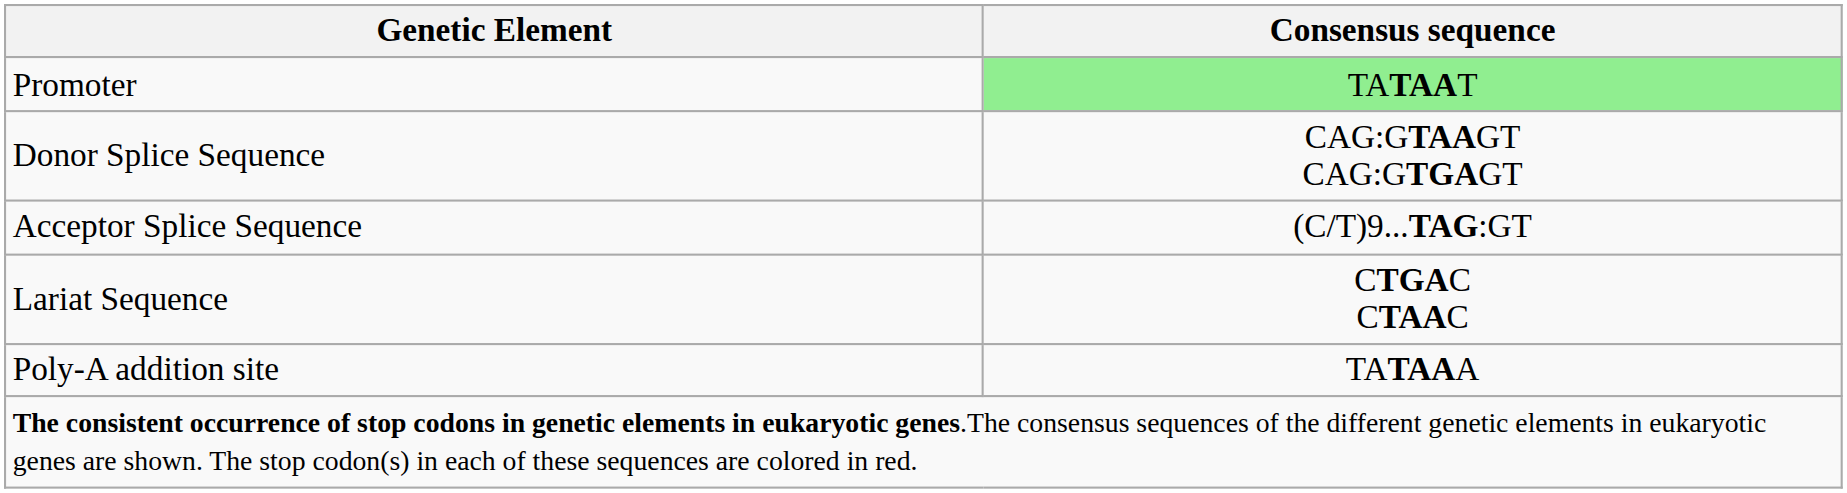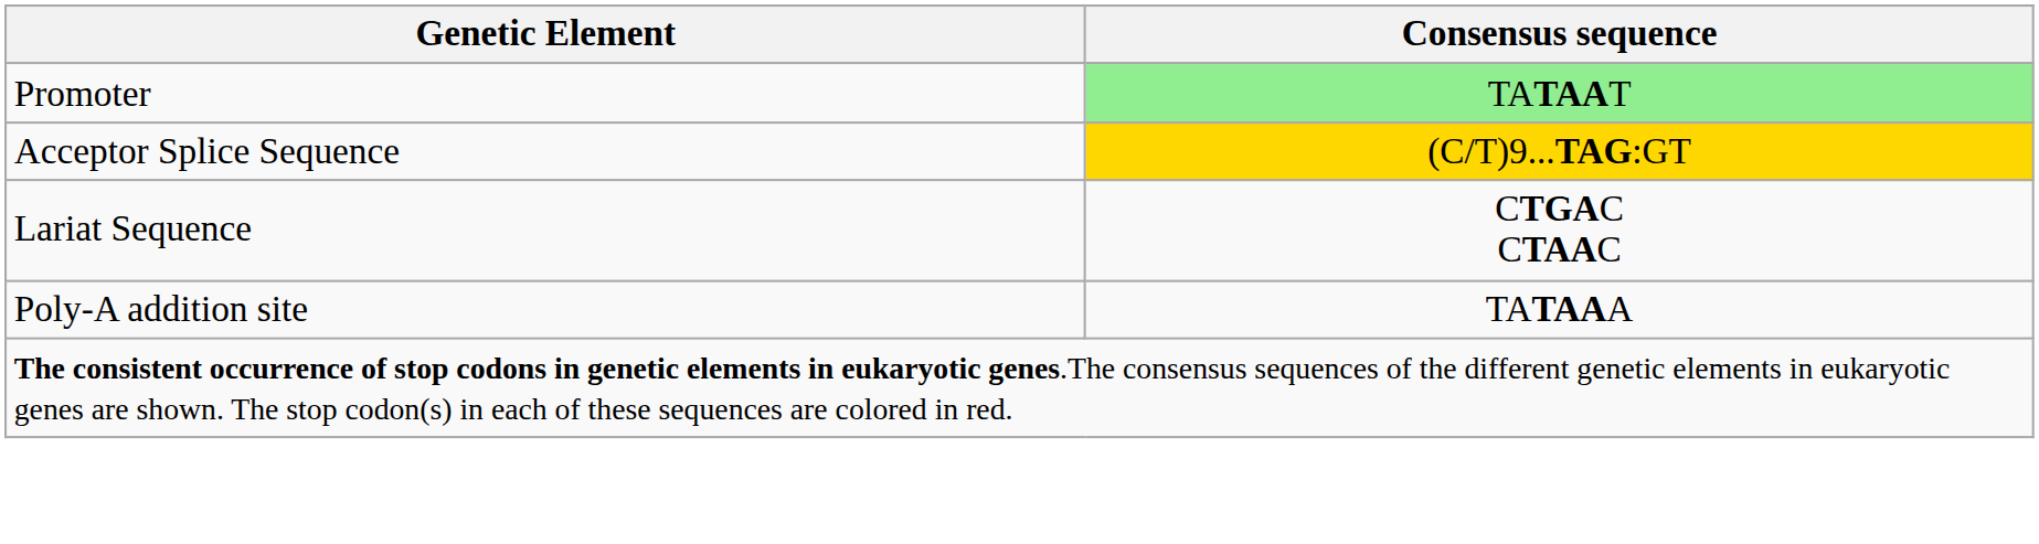- row: Donor Splice Sequence | CAG:GTAAGT CAG:GTGAGT
Acceptor Splice Sequence | Consensus sequence: no background -> gold background
